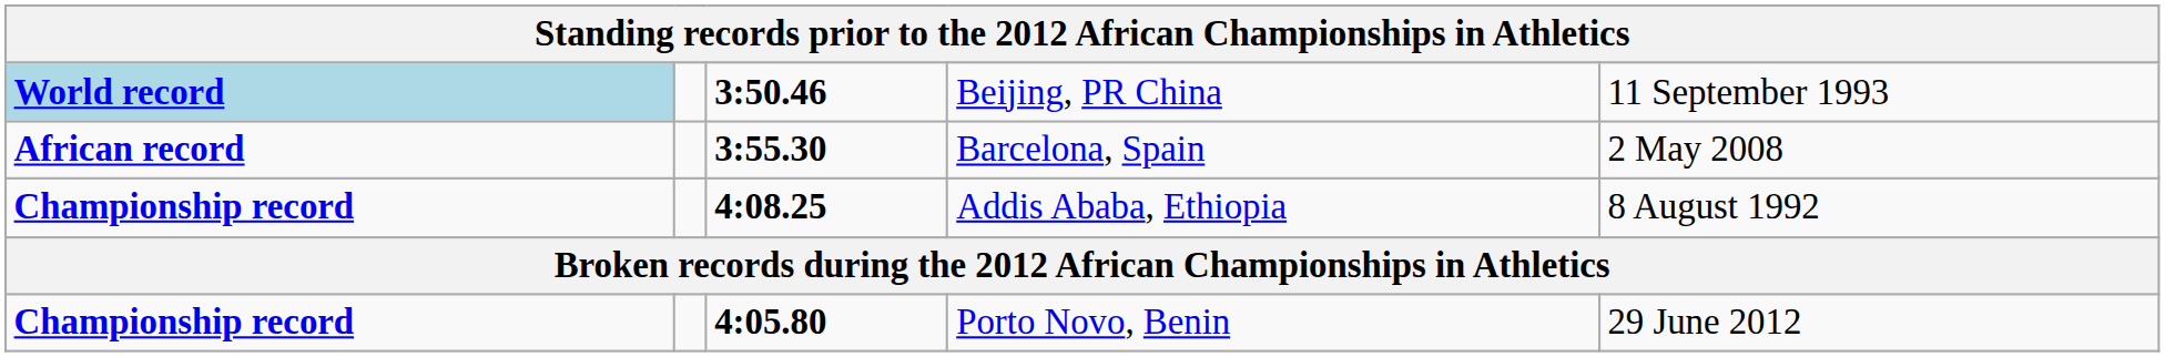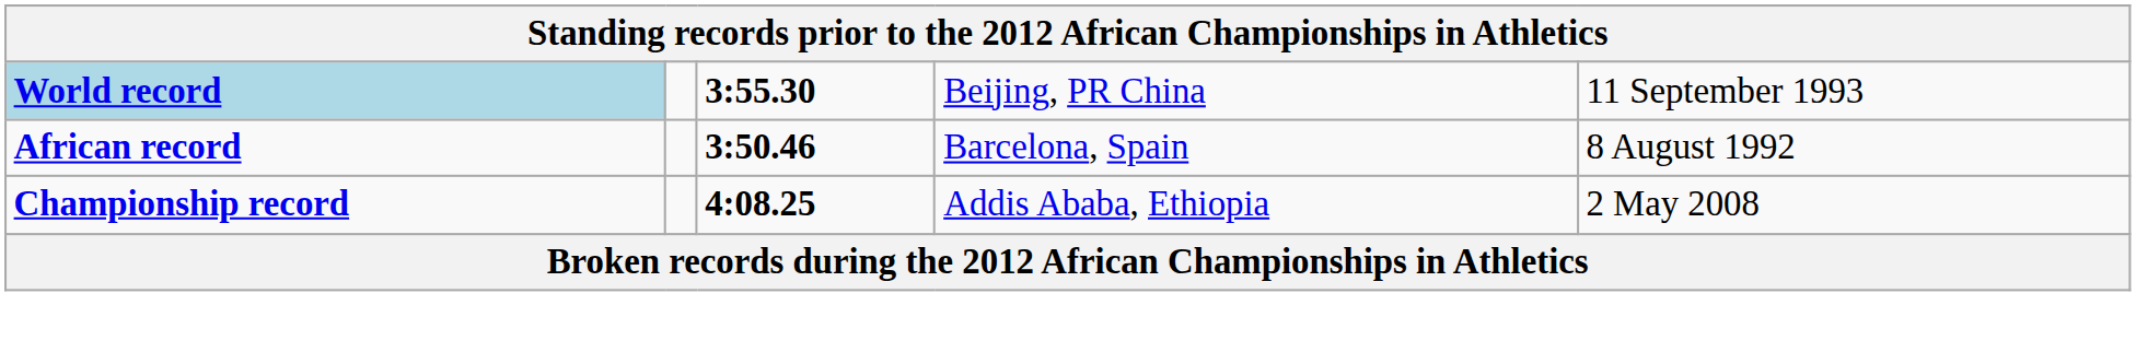Beijing, PR China | column 3: 3:50.46 -> 3:55.30
Barcelona, Spain | column 3: 3:55.30 -> 3:50.46
Barcelona, Spain | column 5: 2 May 2008 -> 8 August 1992
Addis Ababa, Ethiopia | column 5: 8 August 1992 -> 2 May 2008
- row: Championship record | 4:05.80 | Porto Novo, Benin | 29 June 2012
